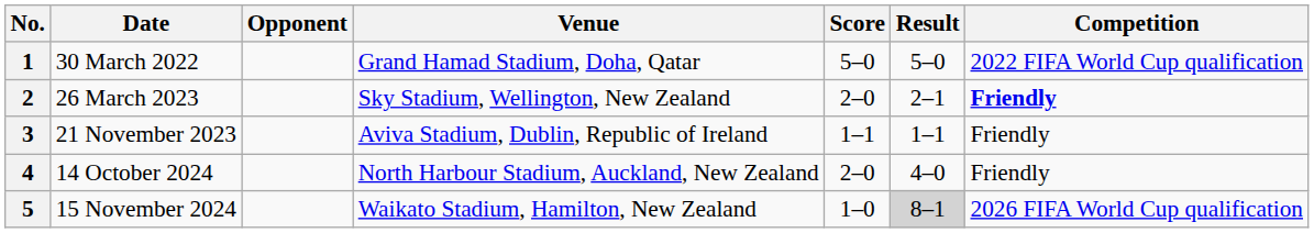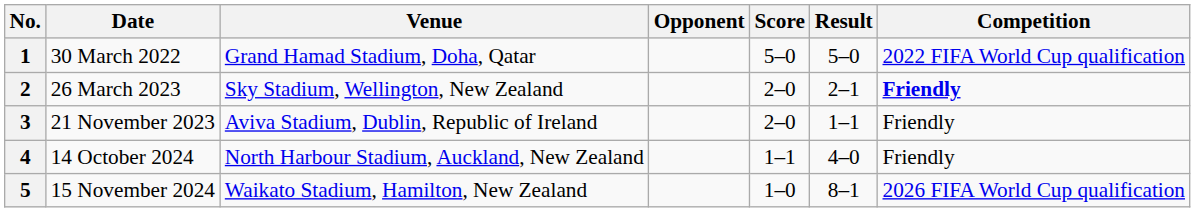columns swapped: Venue <-> Opponent
3 | Score: 1–1 -> 2–0
4 | Score: 2–0 -> 1–1
5 | Result: lightgrey background -> no background
